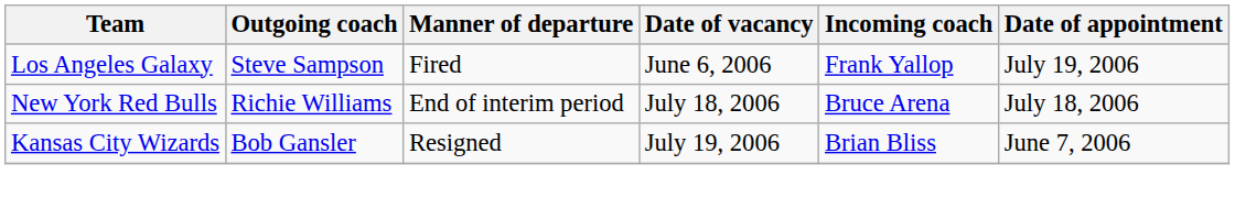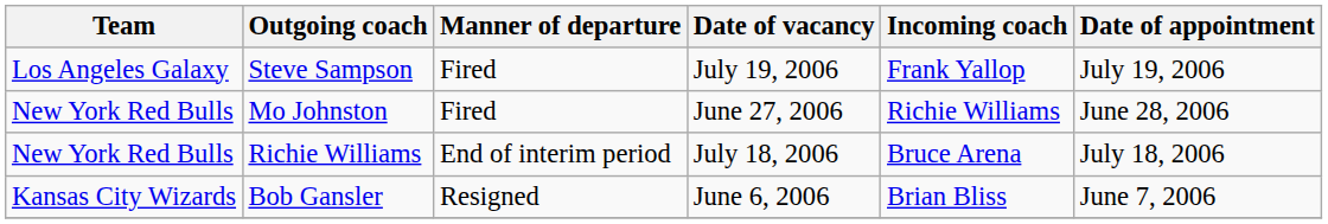Steve Sampson | Date of vacancy: June 6, 2006 -> July 19, 2006
+ row: New York Red Bulls | Mo Johnston | Fired | June 27, 2006 | Richie Williams | June 28, 2006
Bob Gansler | Date of vacancy: July 19, 2006 -> June 6, 2006
